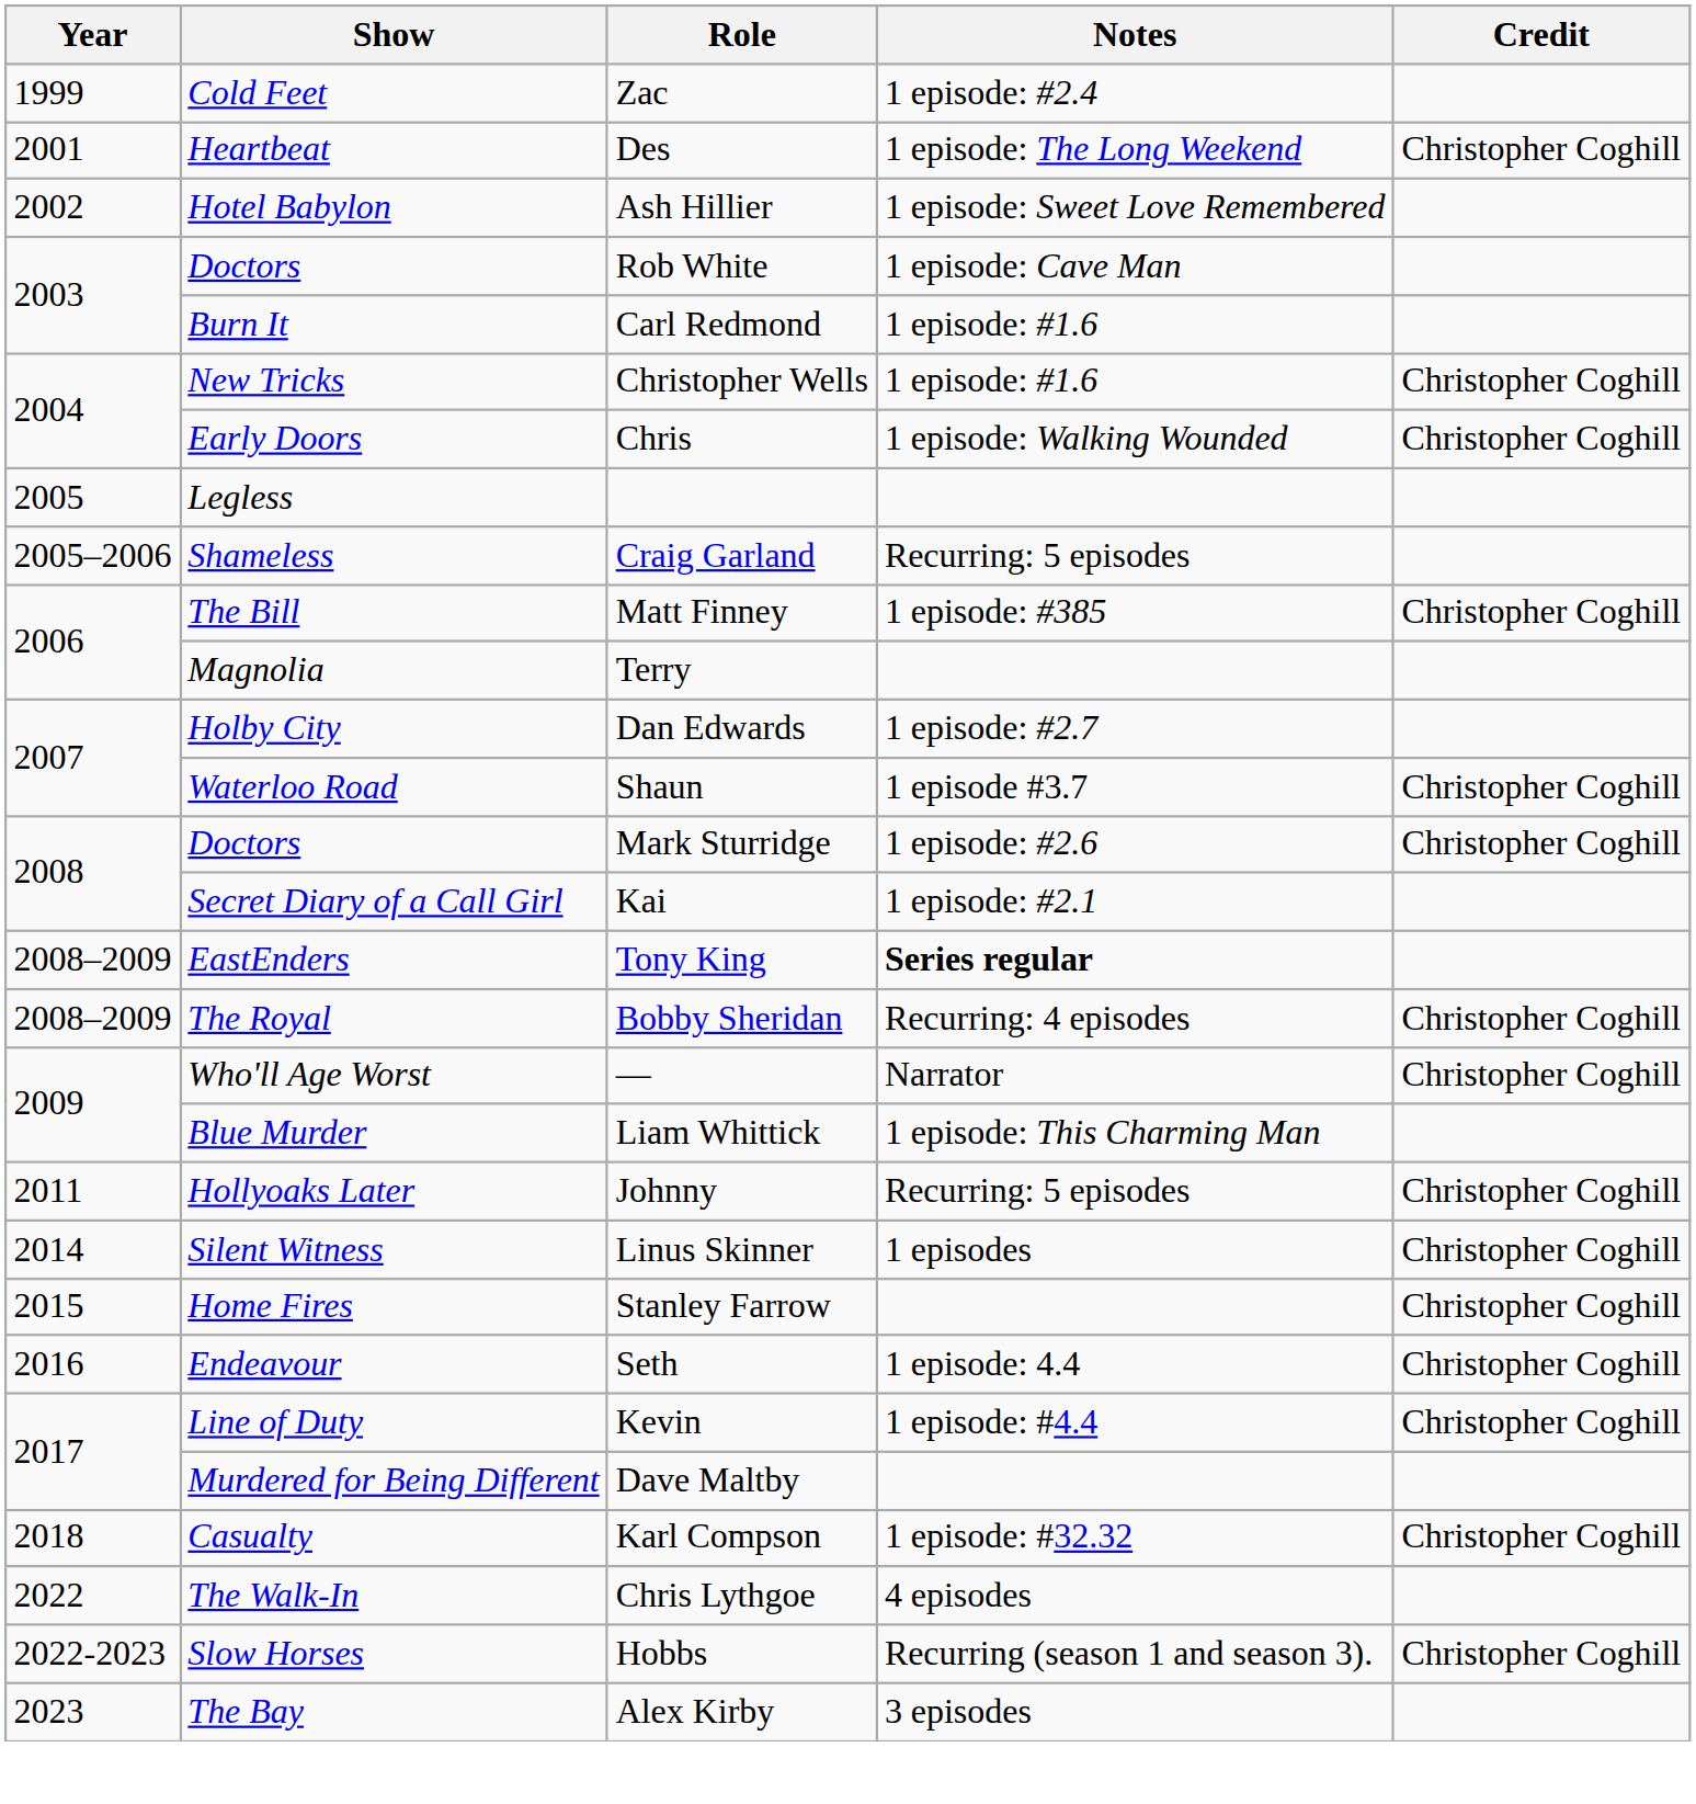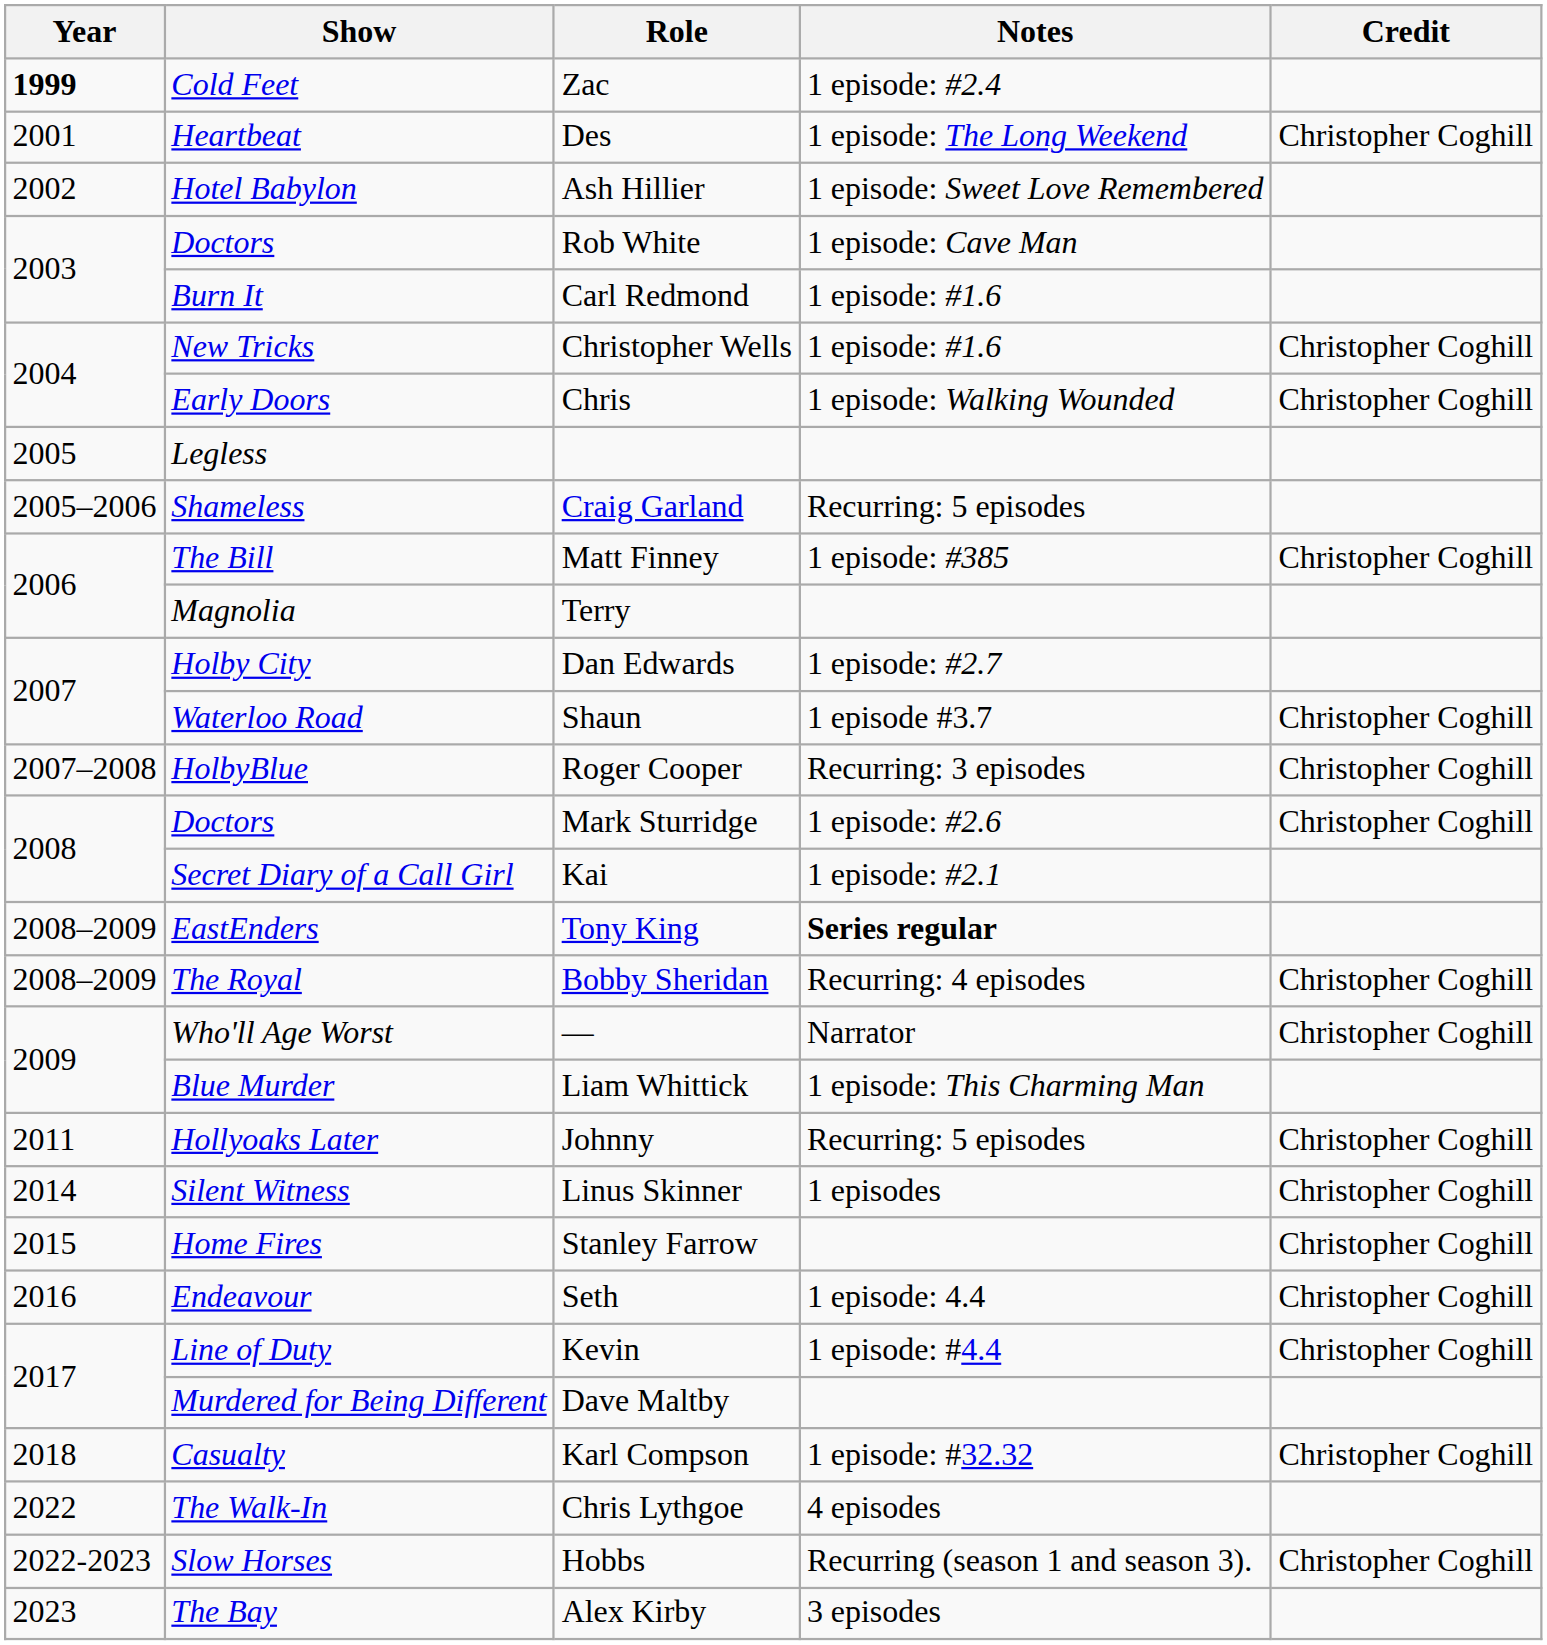Zac | Year: normal -> bold
+ row: 2007–2008 | HolbyBlue | Roger Cooper | Recurring: 3 episodes | Christopher Coghill
